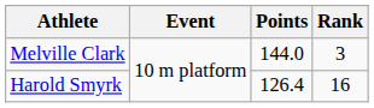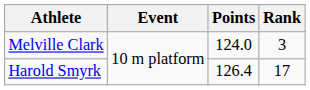Melville Clark | Points: 144.0 -> 124.0
Harold Smyrk | Rank: 16 -> 17
